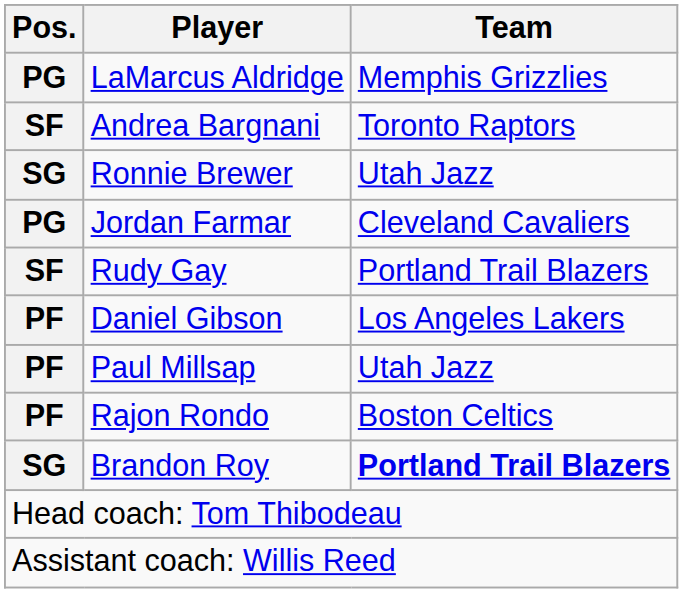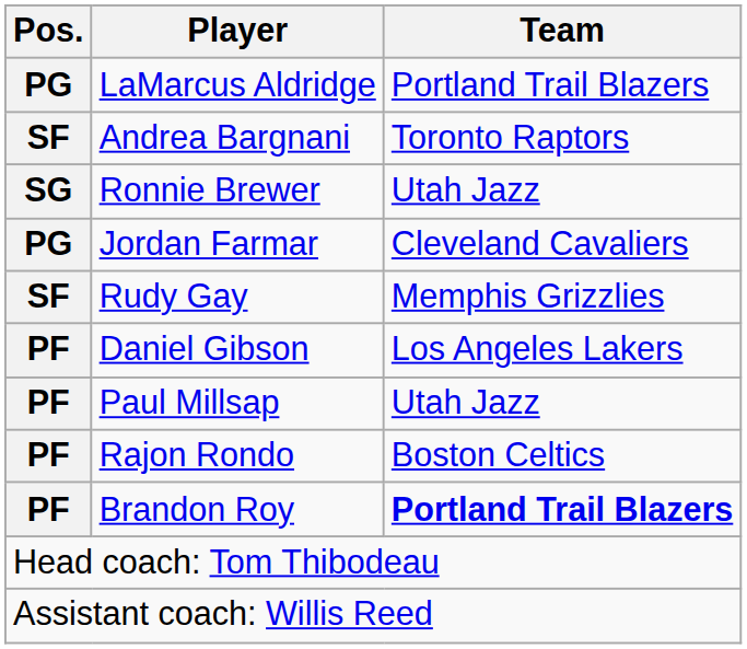LaMarcus Aldridge | Team: Memphis Grizzlies -> Portland Trail Blazers
Rudy Gay | Team: Portland Trail Blazers -> Memphis Grizzlies
Brandon Roy | Pos.: SG -> PF
